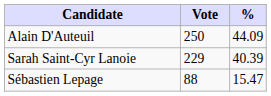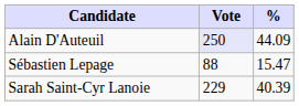Alain D'Auteuil | Vote: no background -> lavender background
rows swapped: Sarah Saint-Cyr Lanoie <-> Sébastien Lepage
